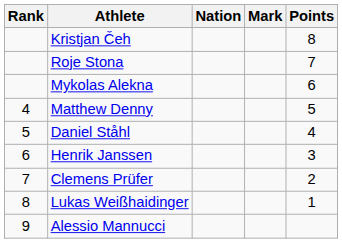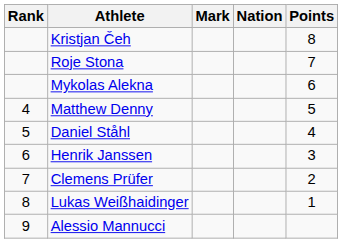columns swapped: Nation <-> Mark
